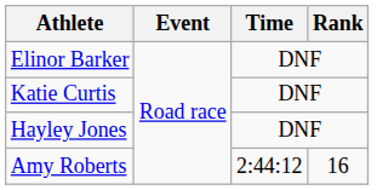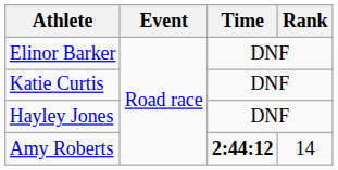Amy Roberts | Time: normal -> bold
Amy Roberts | Rank: 16 -> 14
